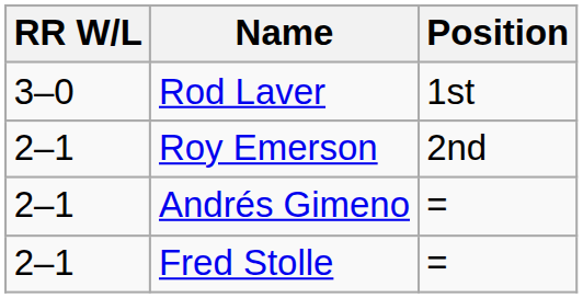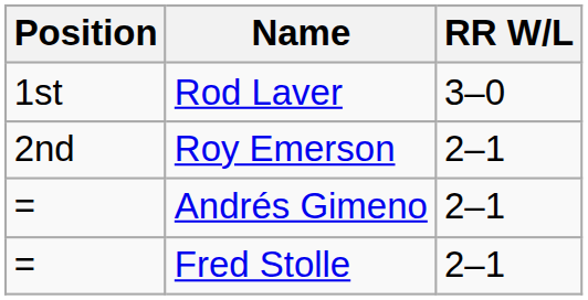columns swapped: Position <-> RR W/L
